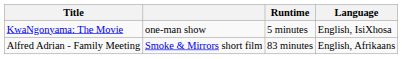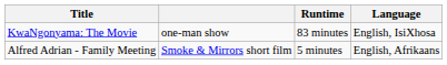KwaNgonyama: The Movie | Runtime: 5 minutes -> 83 minutes
Alfred Adrian - Family Meeting | Runtime: 83 minutes -> 5 minutes
